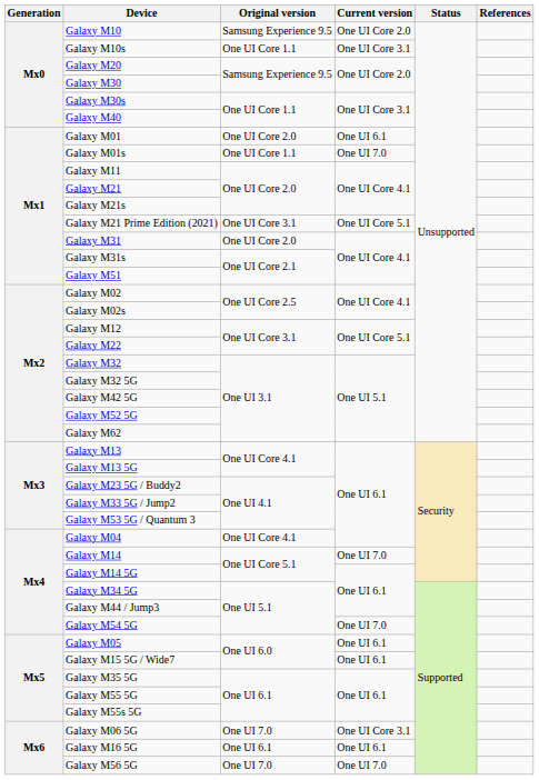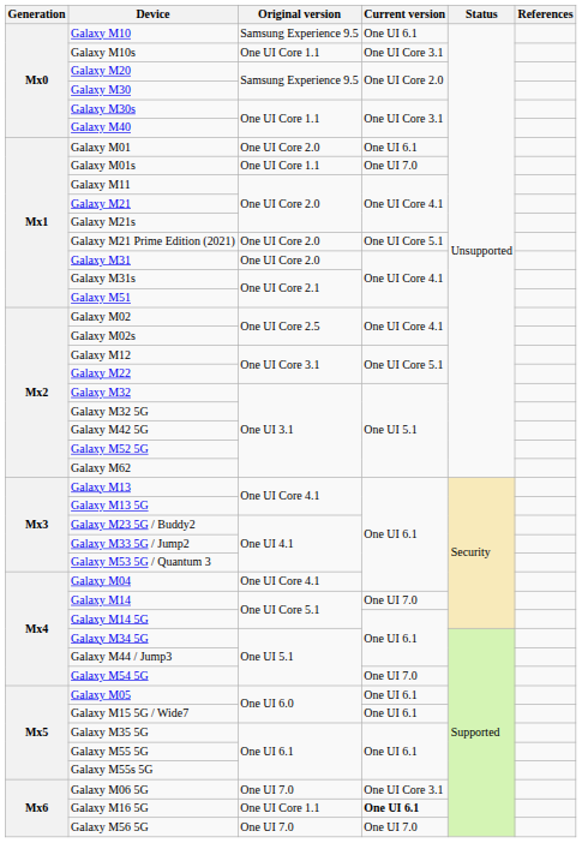Galaxy M10 | Current version: One UI Core 2.0 -> One UI 6.1
Galaxy M21 Prime Edition (2021) | Original version: One UI Core 3.1 -> One UI Core 2.0
Galaxy M16 5G | Original version: One UI 6.1 -> One UI Core 1.1
Galaxy M16 5G | Current version: normal -> bold
